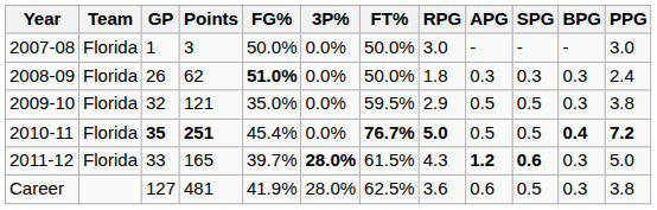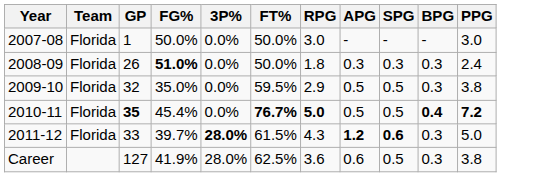- column: Points | 3 | 62 | 121 | 251 | 165 | 481
